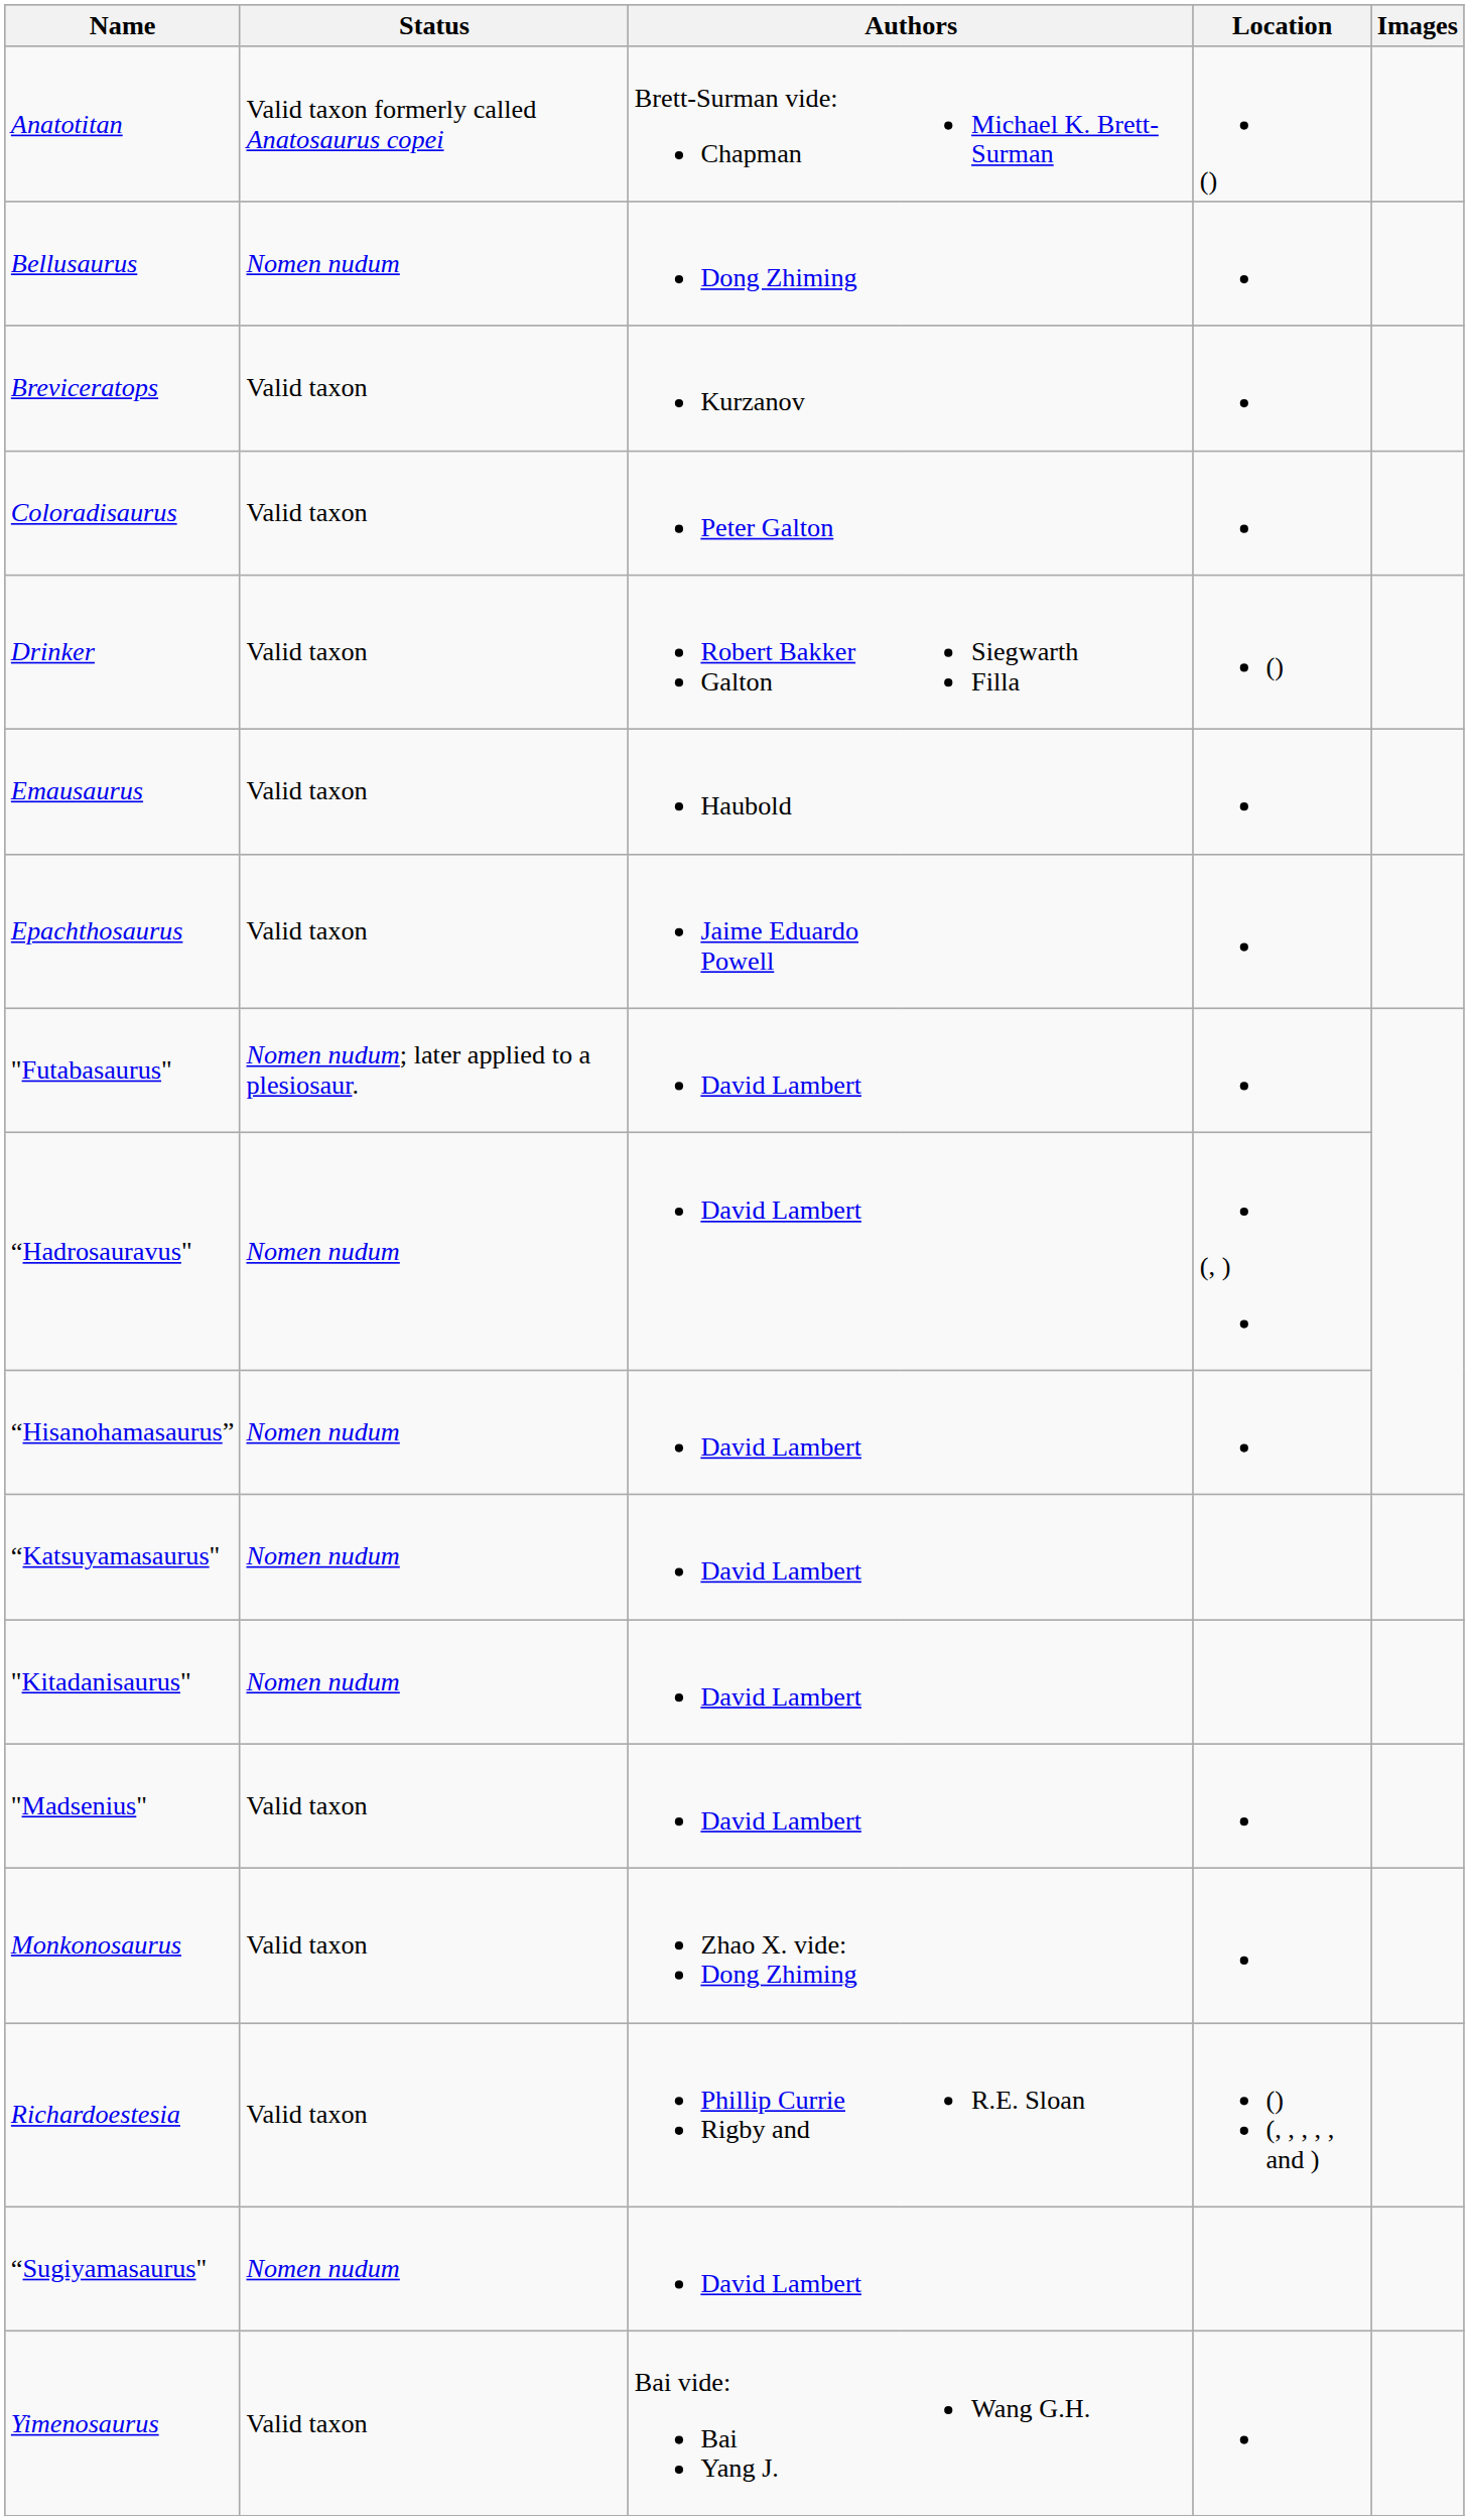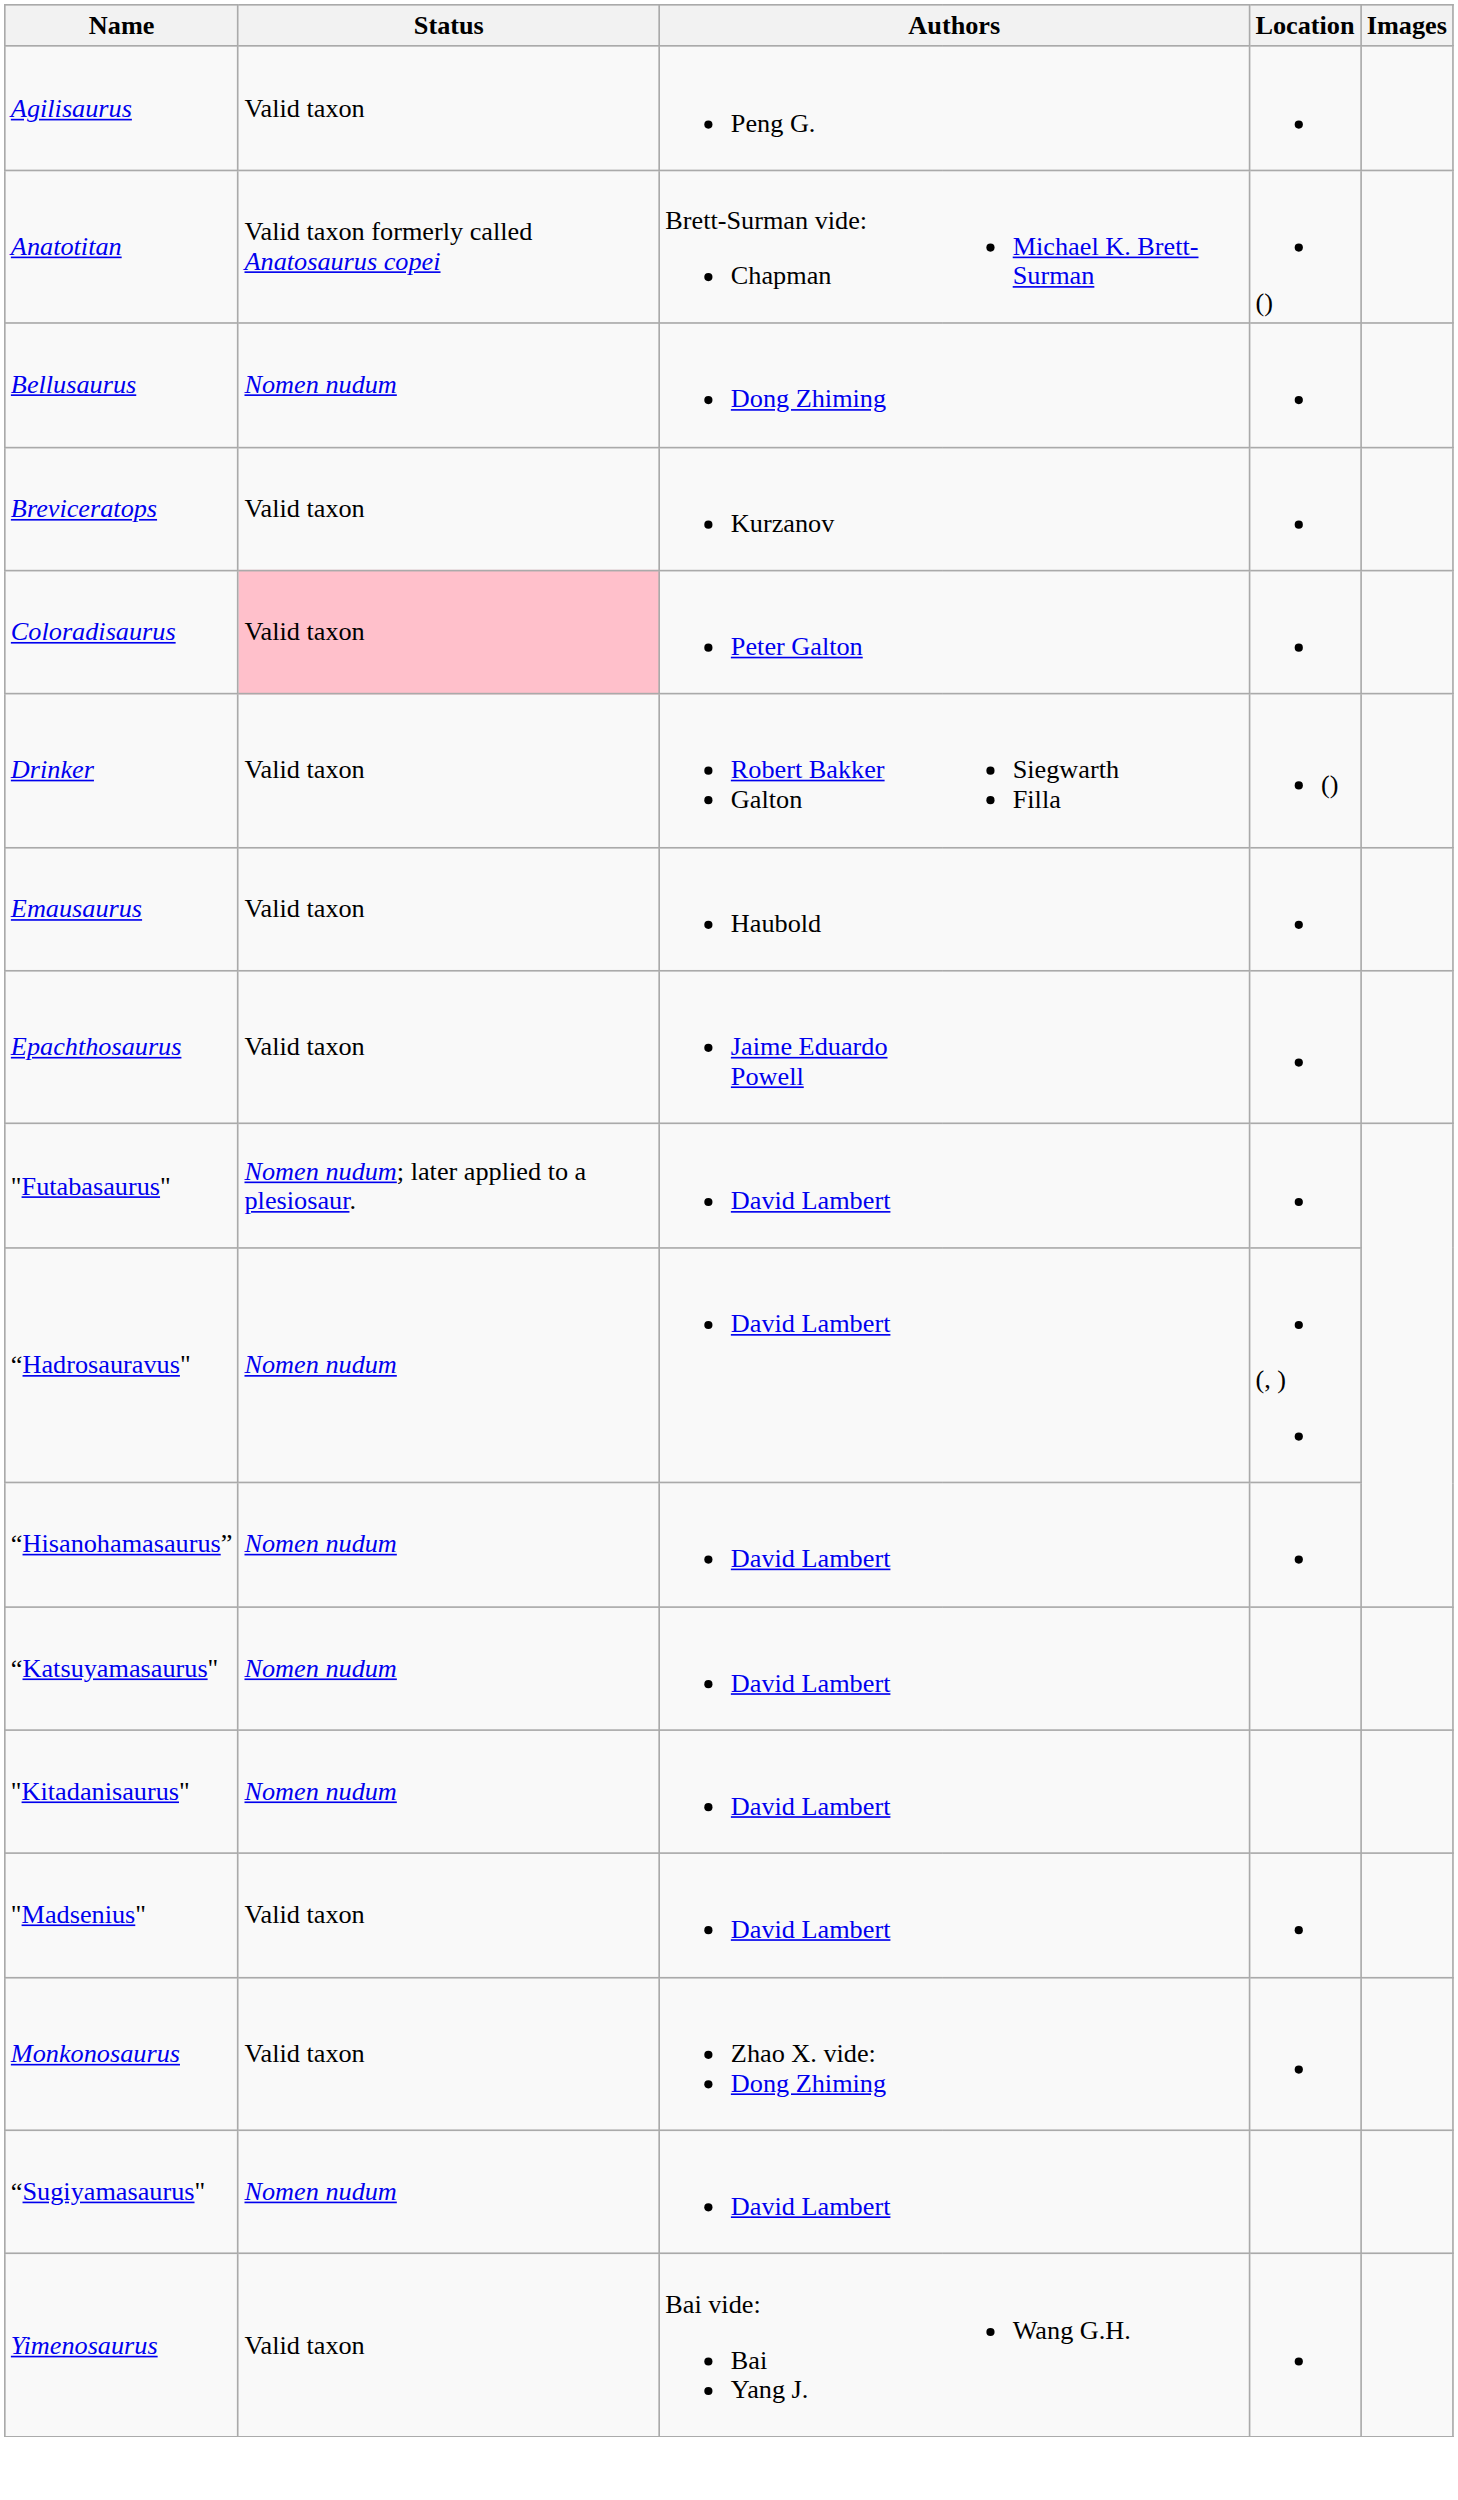+ row: Agilisaurus | Valid taxon | Peng G.
Coloradisaurus | Status: no background -> pink background
- row: Richardoestesia | Valid taxon | Phillip Currie Rigby and | R.E. Sloan | () (, , , , , and )
